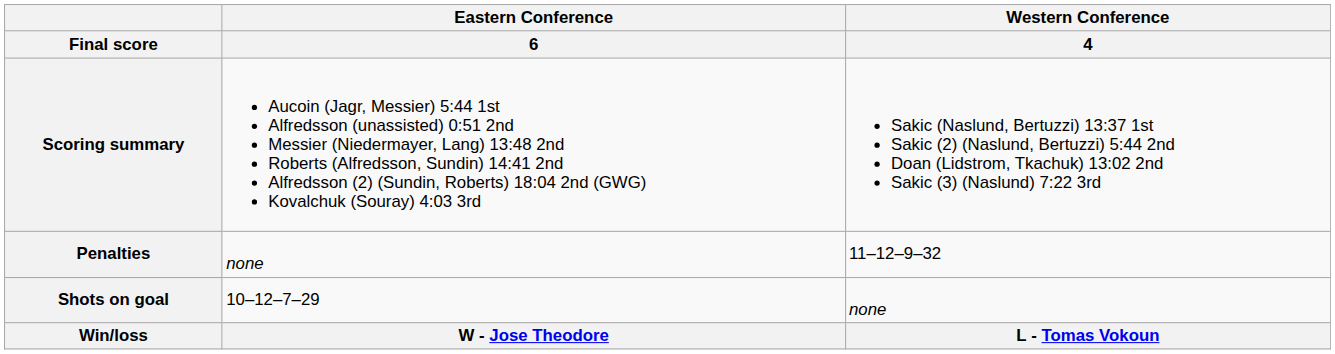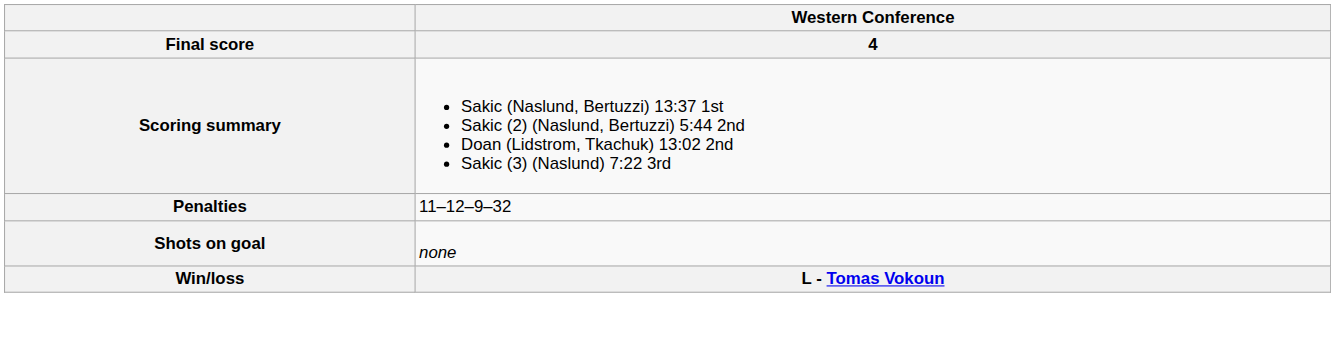- column: Eastern Conference | 6 | Aucoin (Jagr, Messier) 5:44 1st Alfredsson (unassisted) 0:51 2nd Messier (Niedermayer, Lang) 13:48 2nd Roberts (Alfredsson, Sundin) 14:41 2nd Alfredsson (2) (Sundin, Roberts) 18:04 2nd (GWG) Kovalchuk (Souray) 4:03 3rd | none | 10–12–7–29 | W - Jose Theodore
